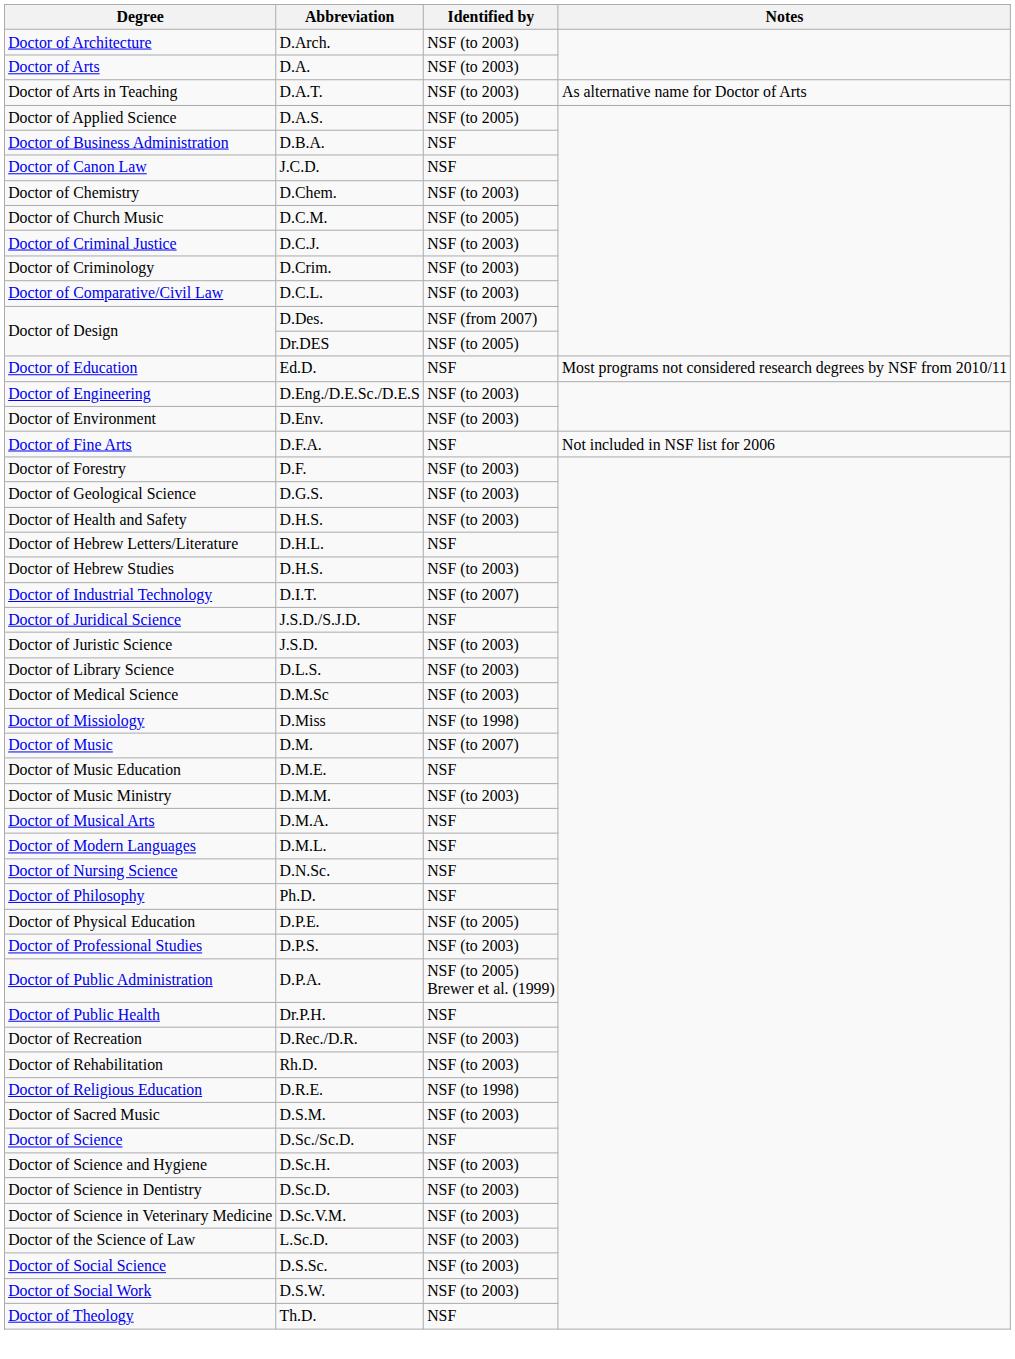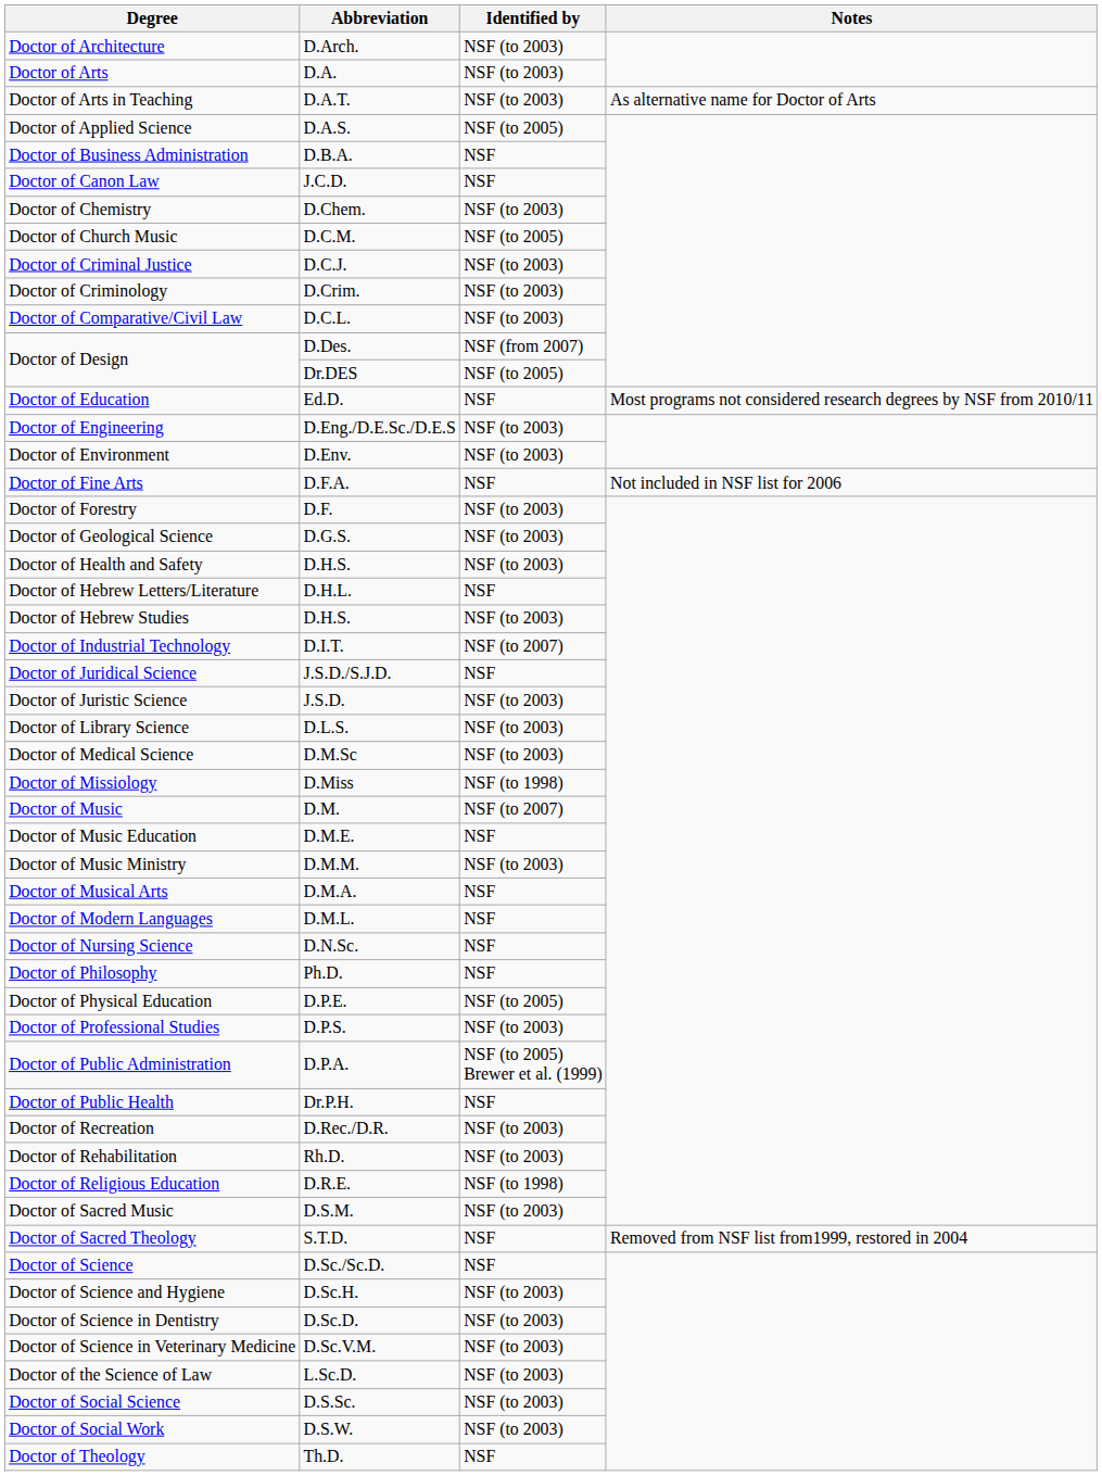+ row: Doctor of Sacred Theology | S.T.D. | NSF | Removed from NSF list from1999, restored in 2004
